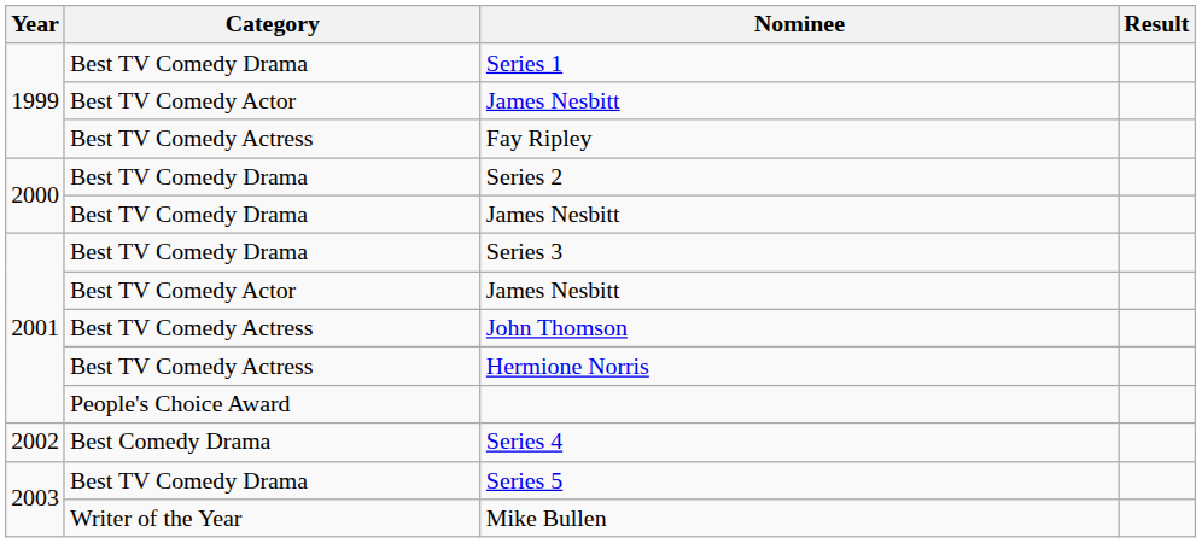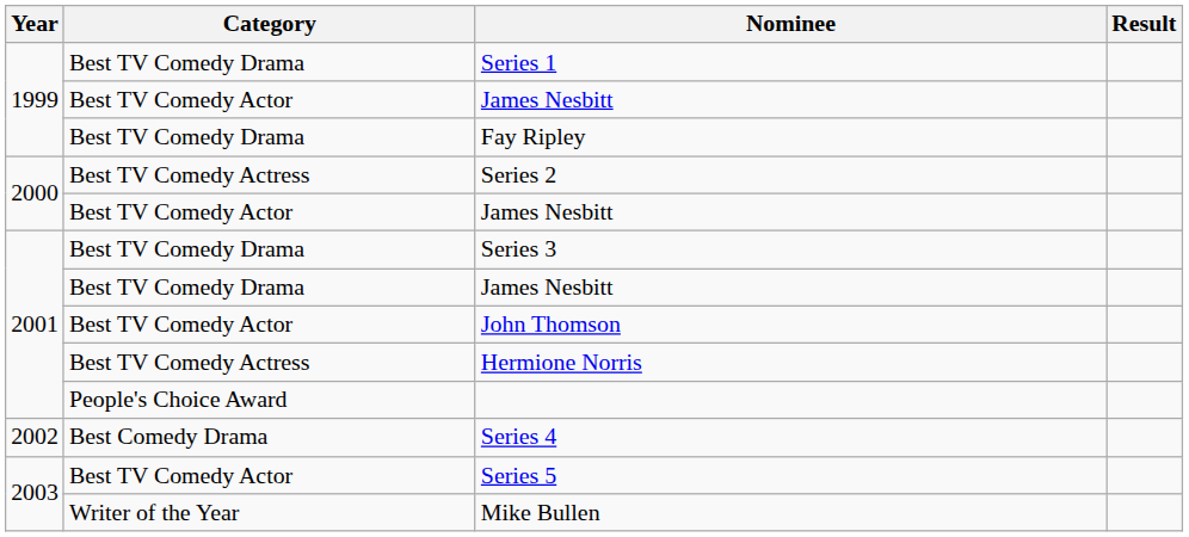Fay Ripley | Category: Best TV Comedy Actress -> Best TV Comedy Drama
Series 2 | Category: Best TV Comedy Drama -> Best TV Comedy Actress
2000 / James Nesbitt | Category: Best TV Comedy Drama -> Best TV Comedy Actor
2001 / James Nesbitt | Category: Best TV Comedy Actor -> Best TV Comedy Drama
John Thomson | Category: Best TV Comedy Actress -> Best TV Comedy Actor
Series 5 | Category: Best TV Comedy Drama -> Best TV Comedy Actor
